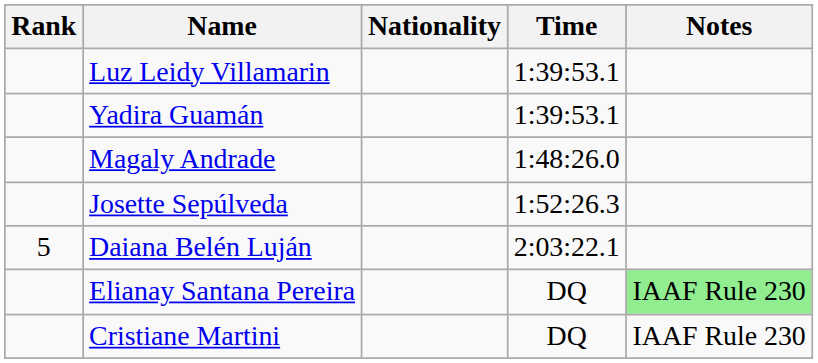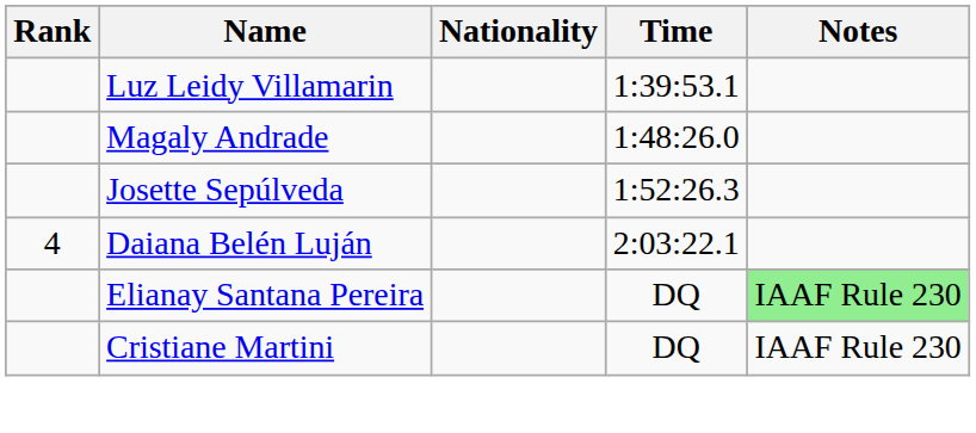- row: Yadira Guamán | 1:39:53.1
Daiana Belén Luján | Rank: 5 -> 4
